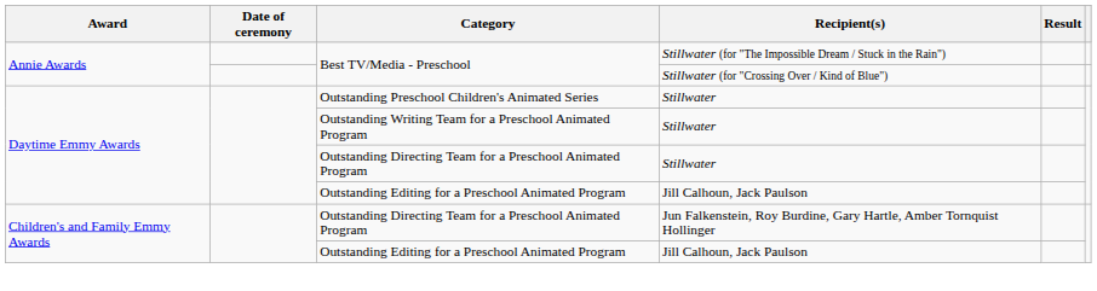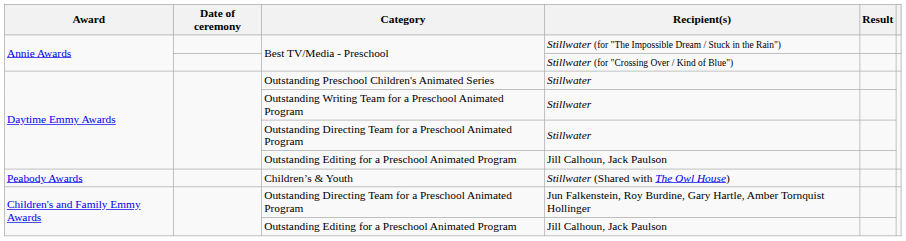+ row: Peabody Awards | Children’s & Youth | Stillwater (Shared with The Owl House)
